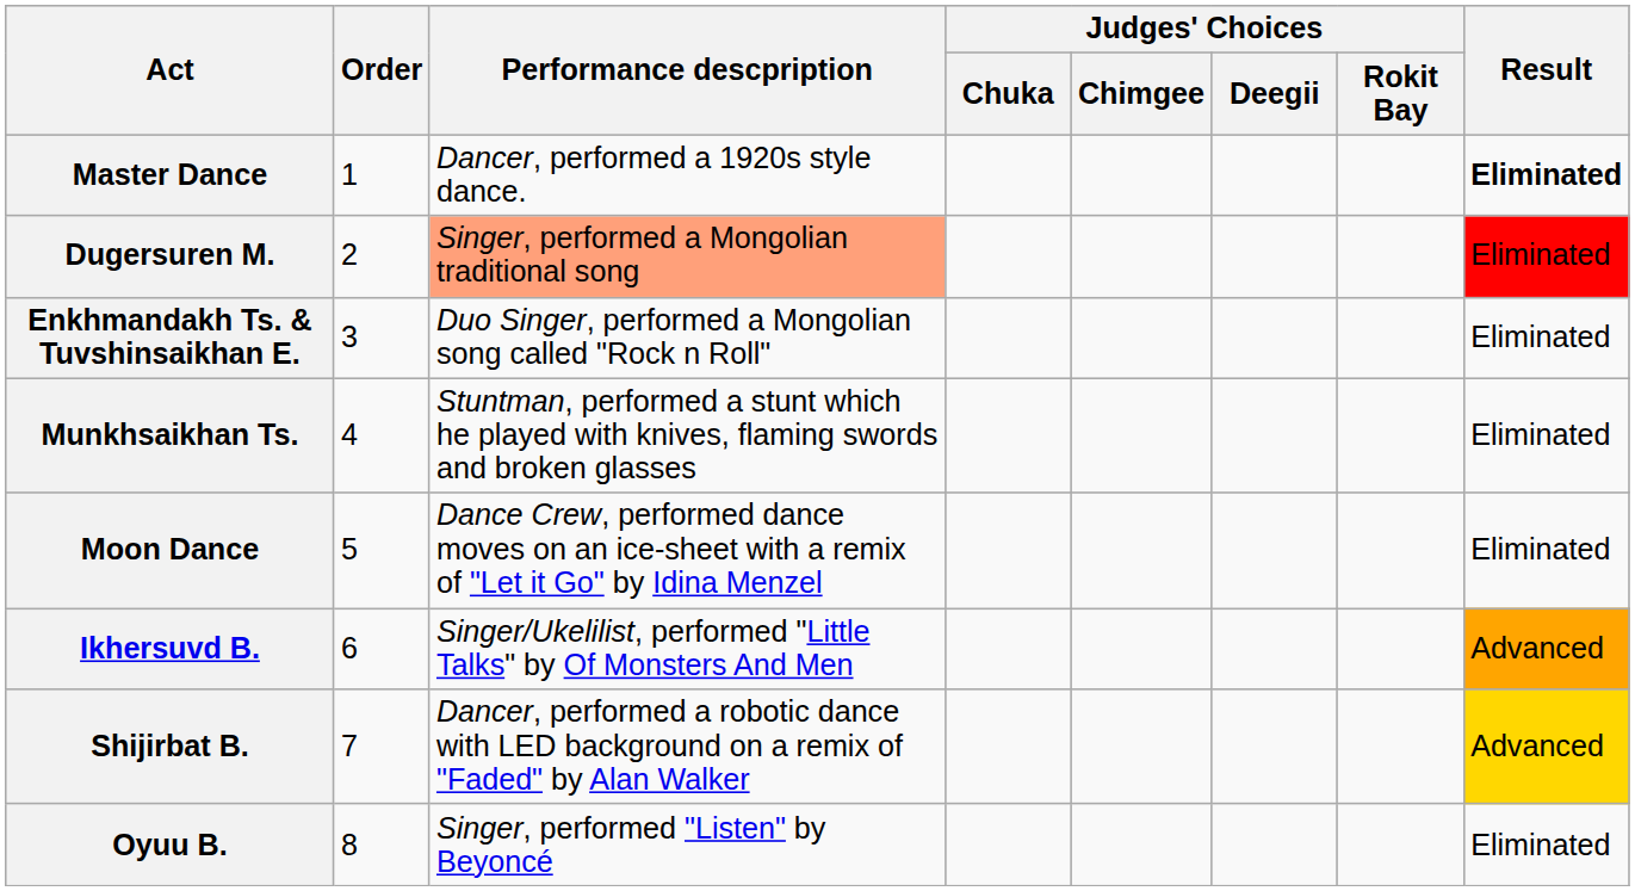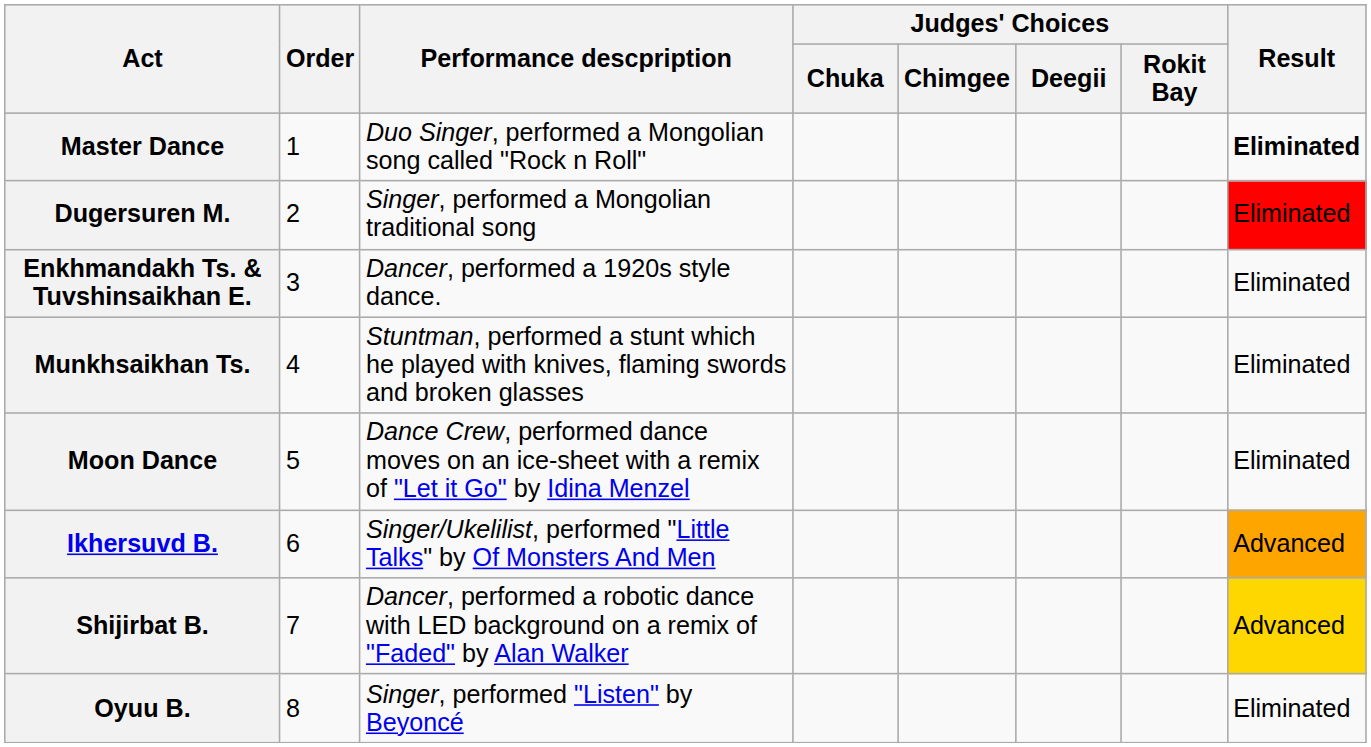Master Dance | Performance descpription: Dancer, performed a 1920s style dance. -> Duo Singer, performed a Mongolian song called "Rock n Roll"
Dugersuren M. | Performance descpription: lightsalmon background -> no background
Enkhmandakh Ts. & Tuvshinsaikhan E. | Performance descpription: Duo Singer, performed a Mongolian song called "Rock n Roll" -> Dancer, performed a 1920s style dance.
